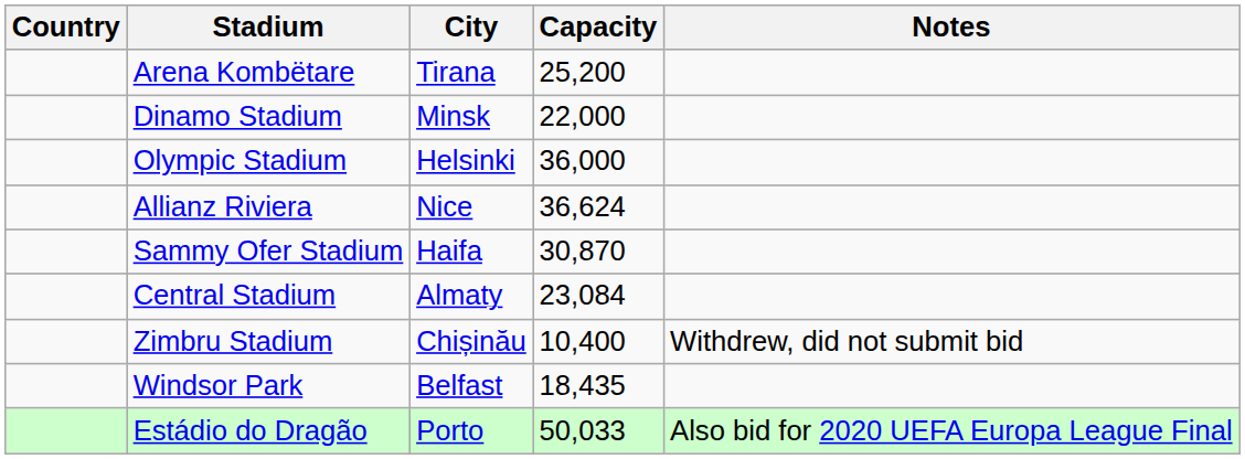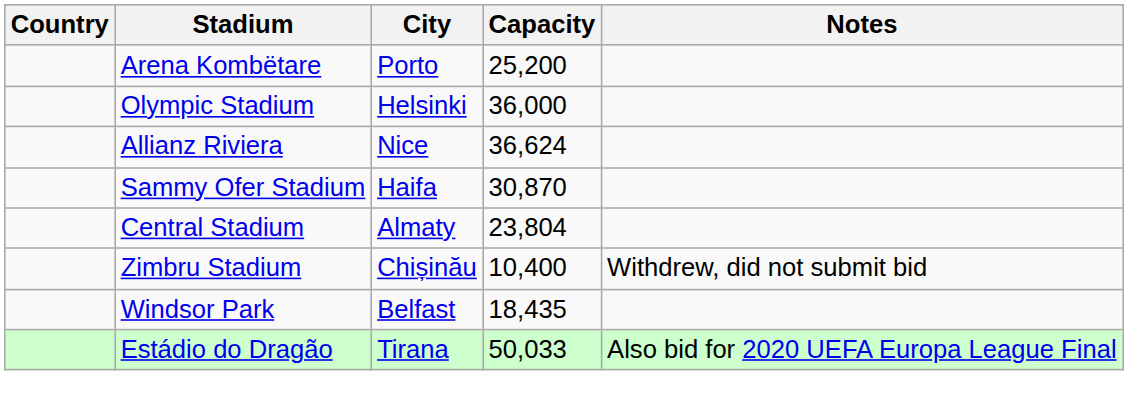Arena Kombëtare | City: Tirana -> Porto
- row: Dinamo Stadium | Minsk | 22,000
Central Stadium | Capacity: 23,084 -> 23,804
Estádio do Dragão | City: Porto -> Tirana
